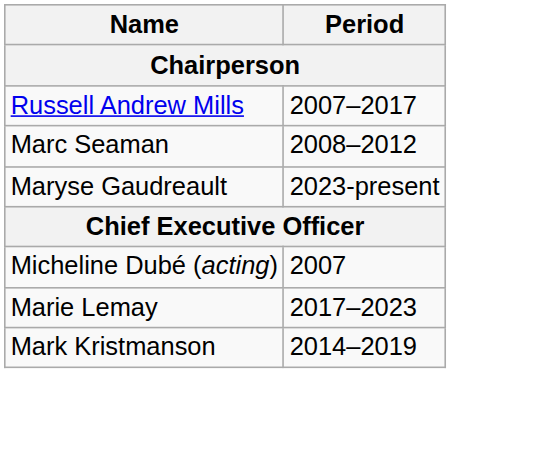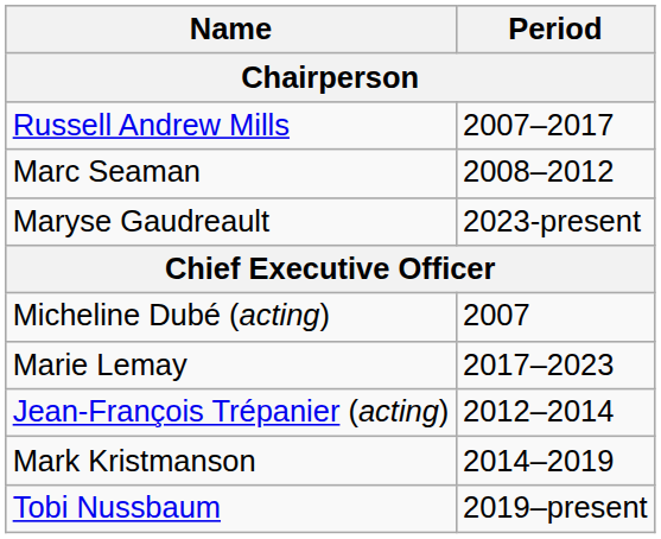+ row: Jean-François Trépanier (acting) | 2012–2014
+ row: Tobi Nussbaum | 2019–present
